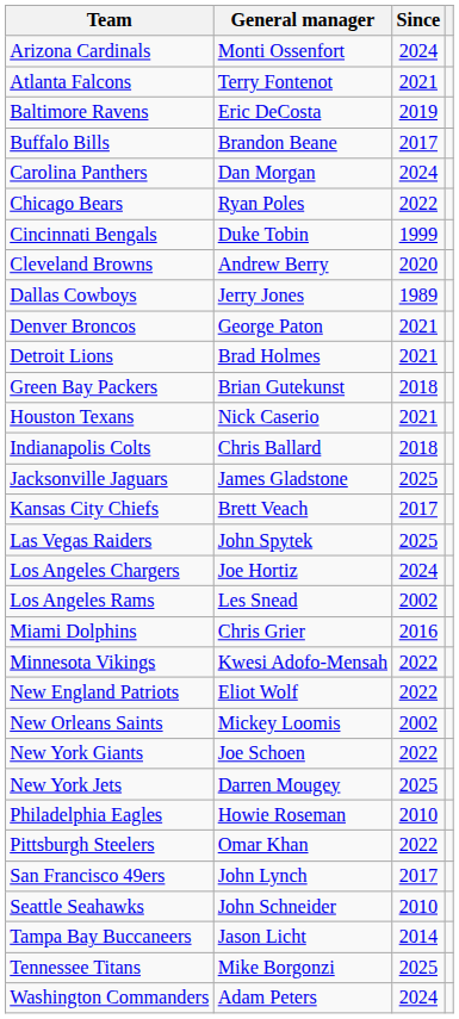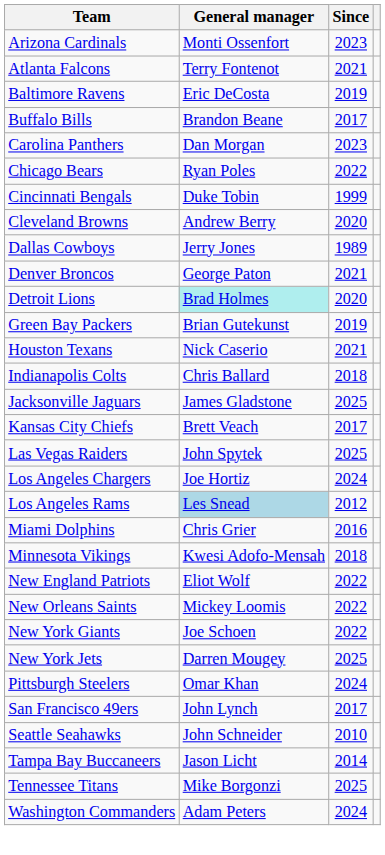Arizona Cardinals | Since: 2024 -> 2023
Carolina Panthers | Since: 2024 -> 2023
Detroit Lions | General manager: no background -> paleturquoise background
Detroit Lions | Since: 2021 -> 2020
Green Bay Packers | Since: 2018 -> 2019
Los Angeles Rams | General manager: no background -> lightblue background
Los Angeles Rams | Since: 2002 -> 2012
Minnesota Vikings | Since: 2022 -> 2018
New Orleans Saints | Since: 2002 -> 2022
- row: Philadelphia Eagles | Howie Roseman | 2010
Pittsburgh Steelers | Since: 2022 -> 2024
